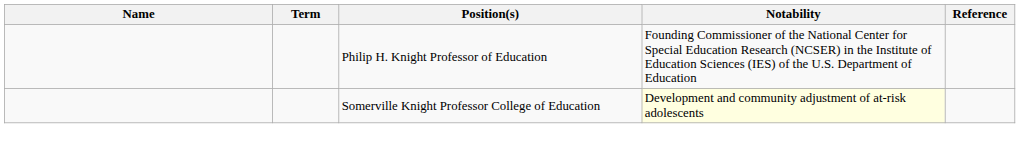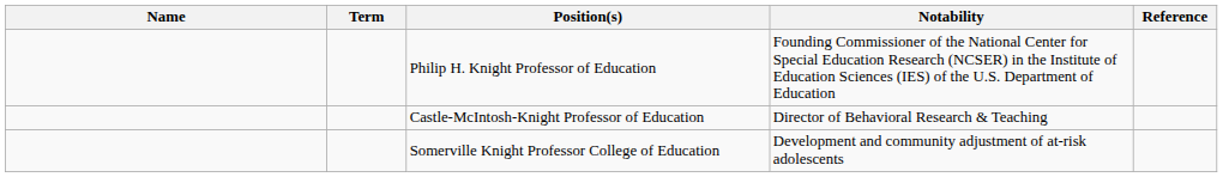+ row: Castle-McIntosh-Knight Professor of Education | Director of Behavioral Research & Teaching
Somerville Knight Professor College of Education | Notability: lightyellow background -> no background
